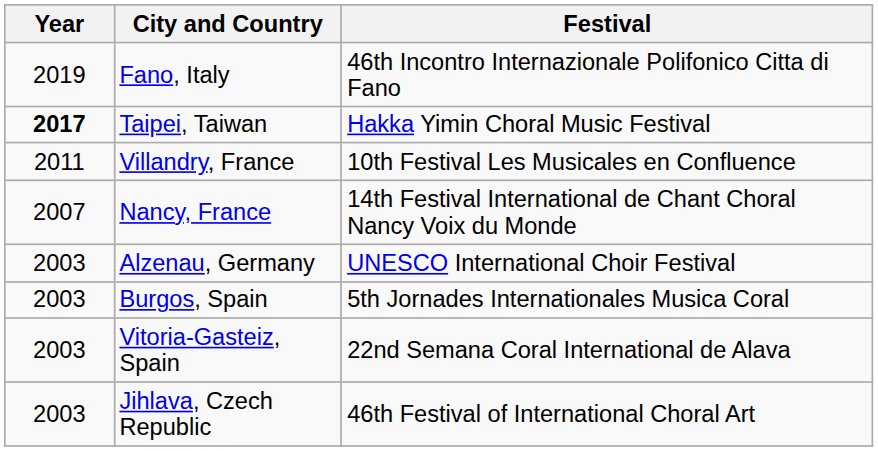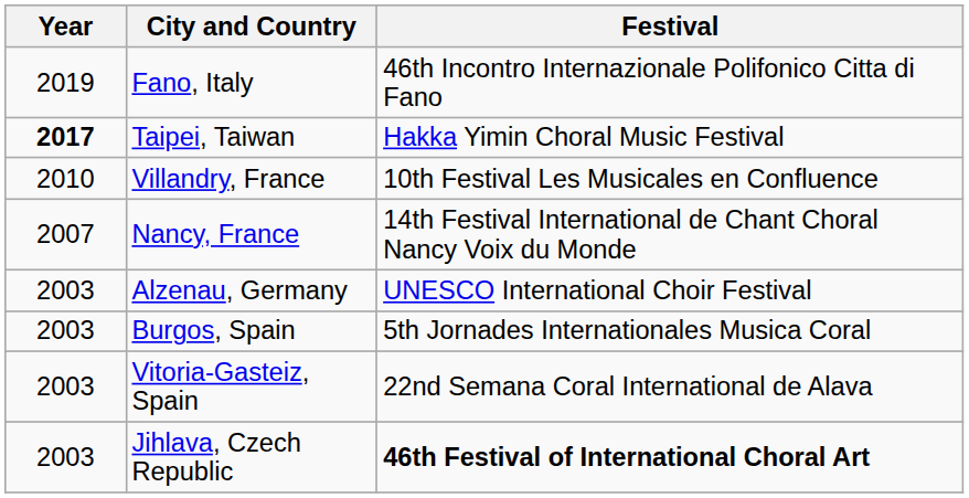Villandry, France | Year: 2011 -> 2010
Jihlava, Czech Republic | Festival: normal -> bold
